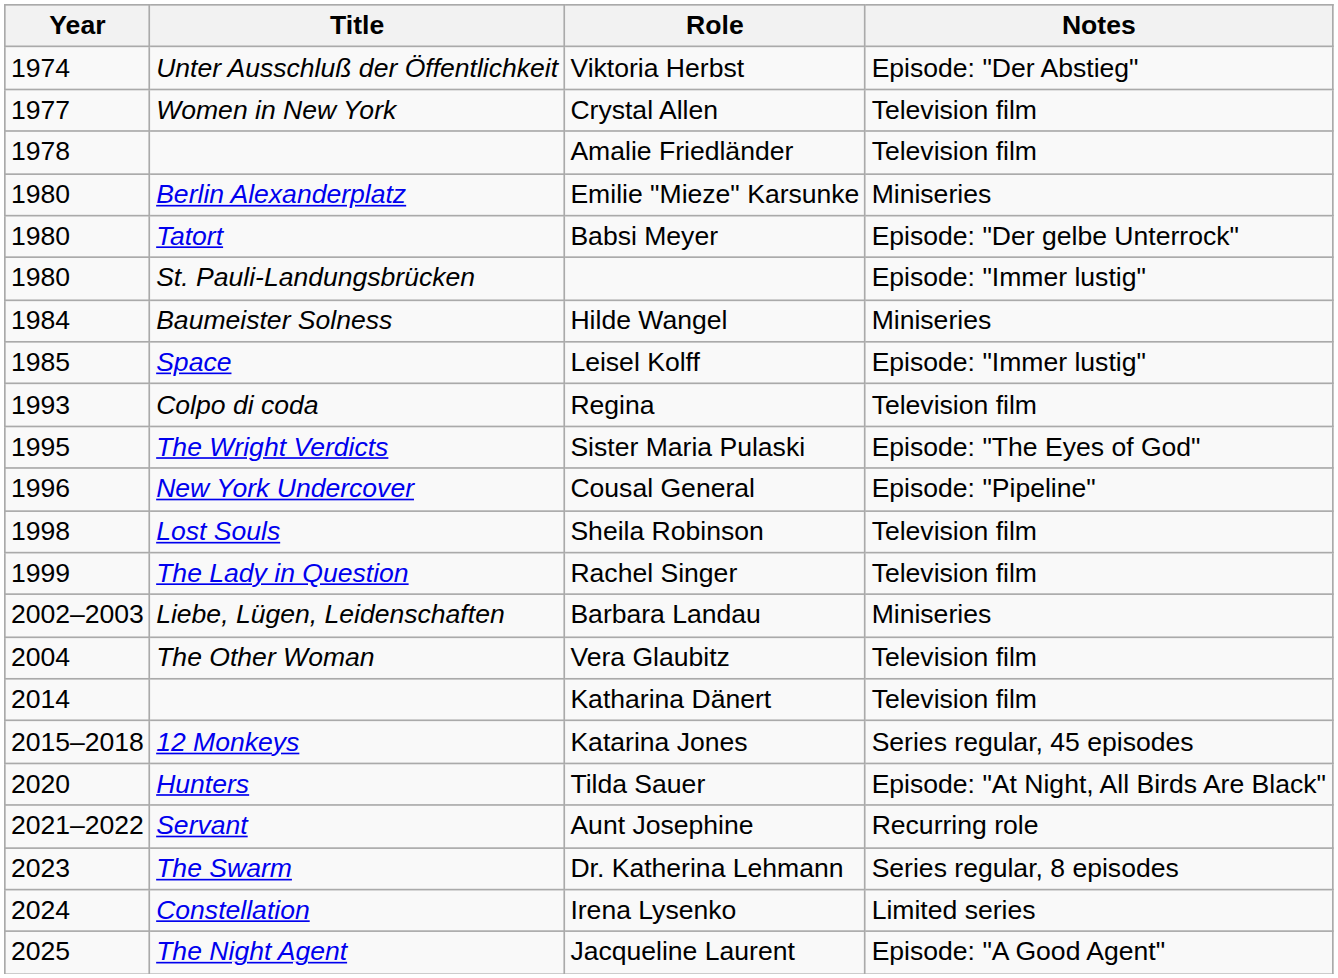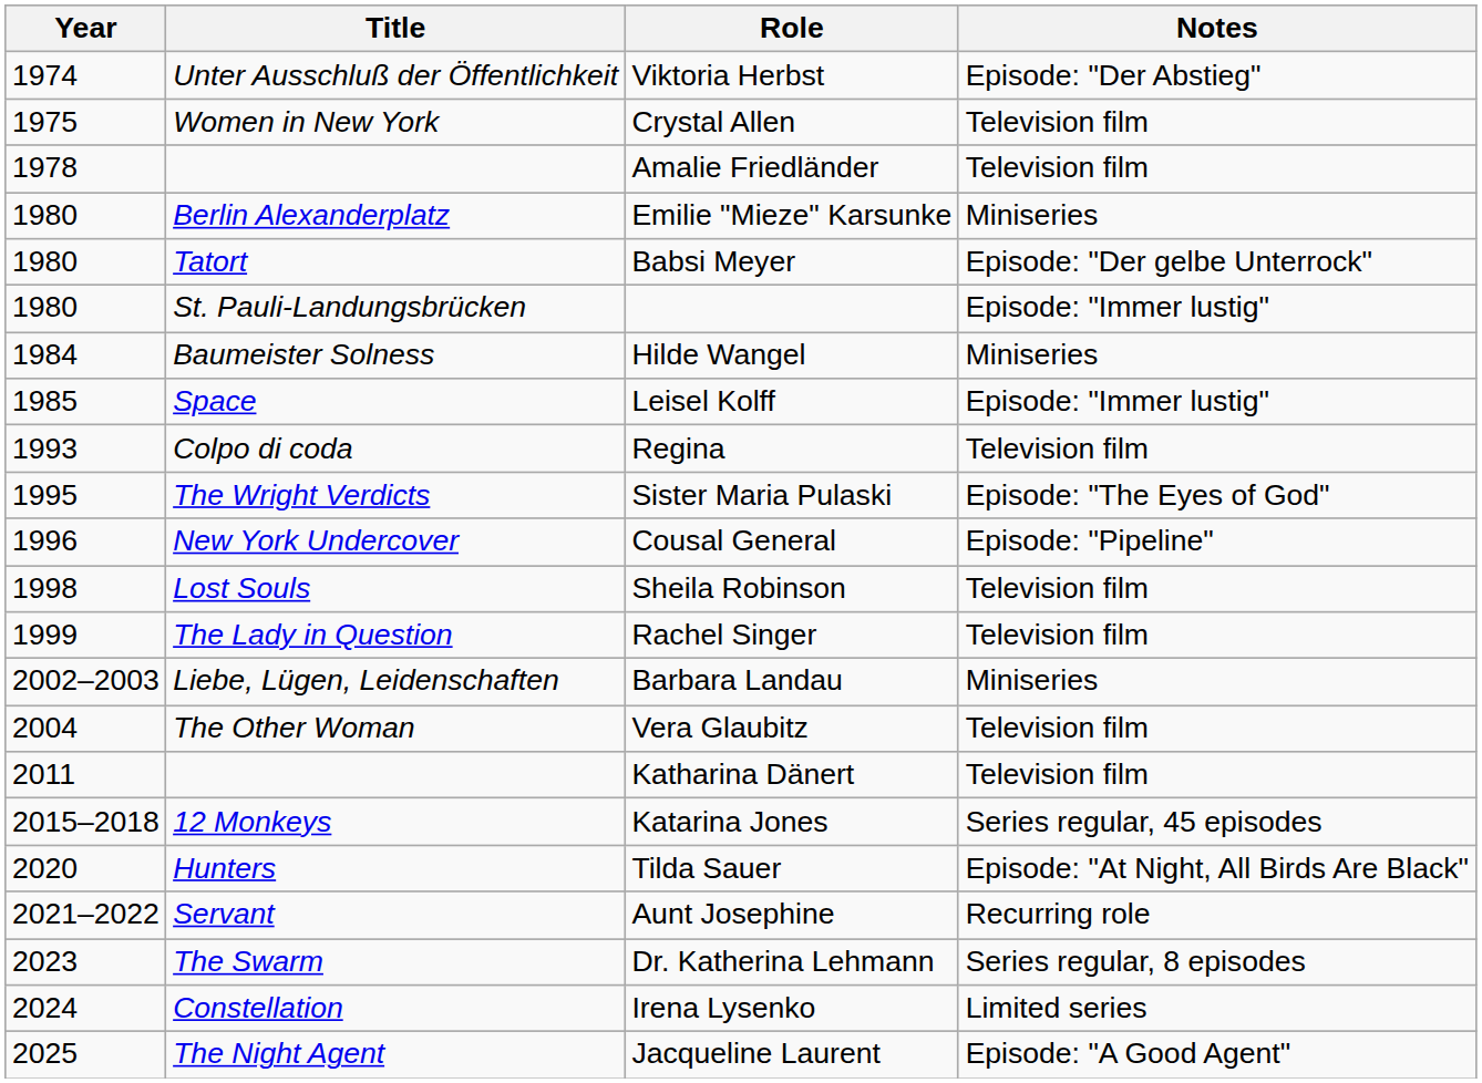Crystal Allen | Year: 1977 -> 1975
Katharina Dänert | Year: 2014 -> 2011
